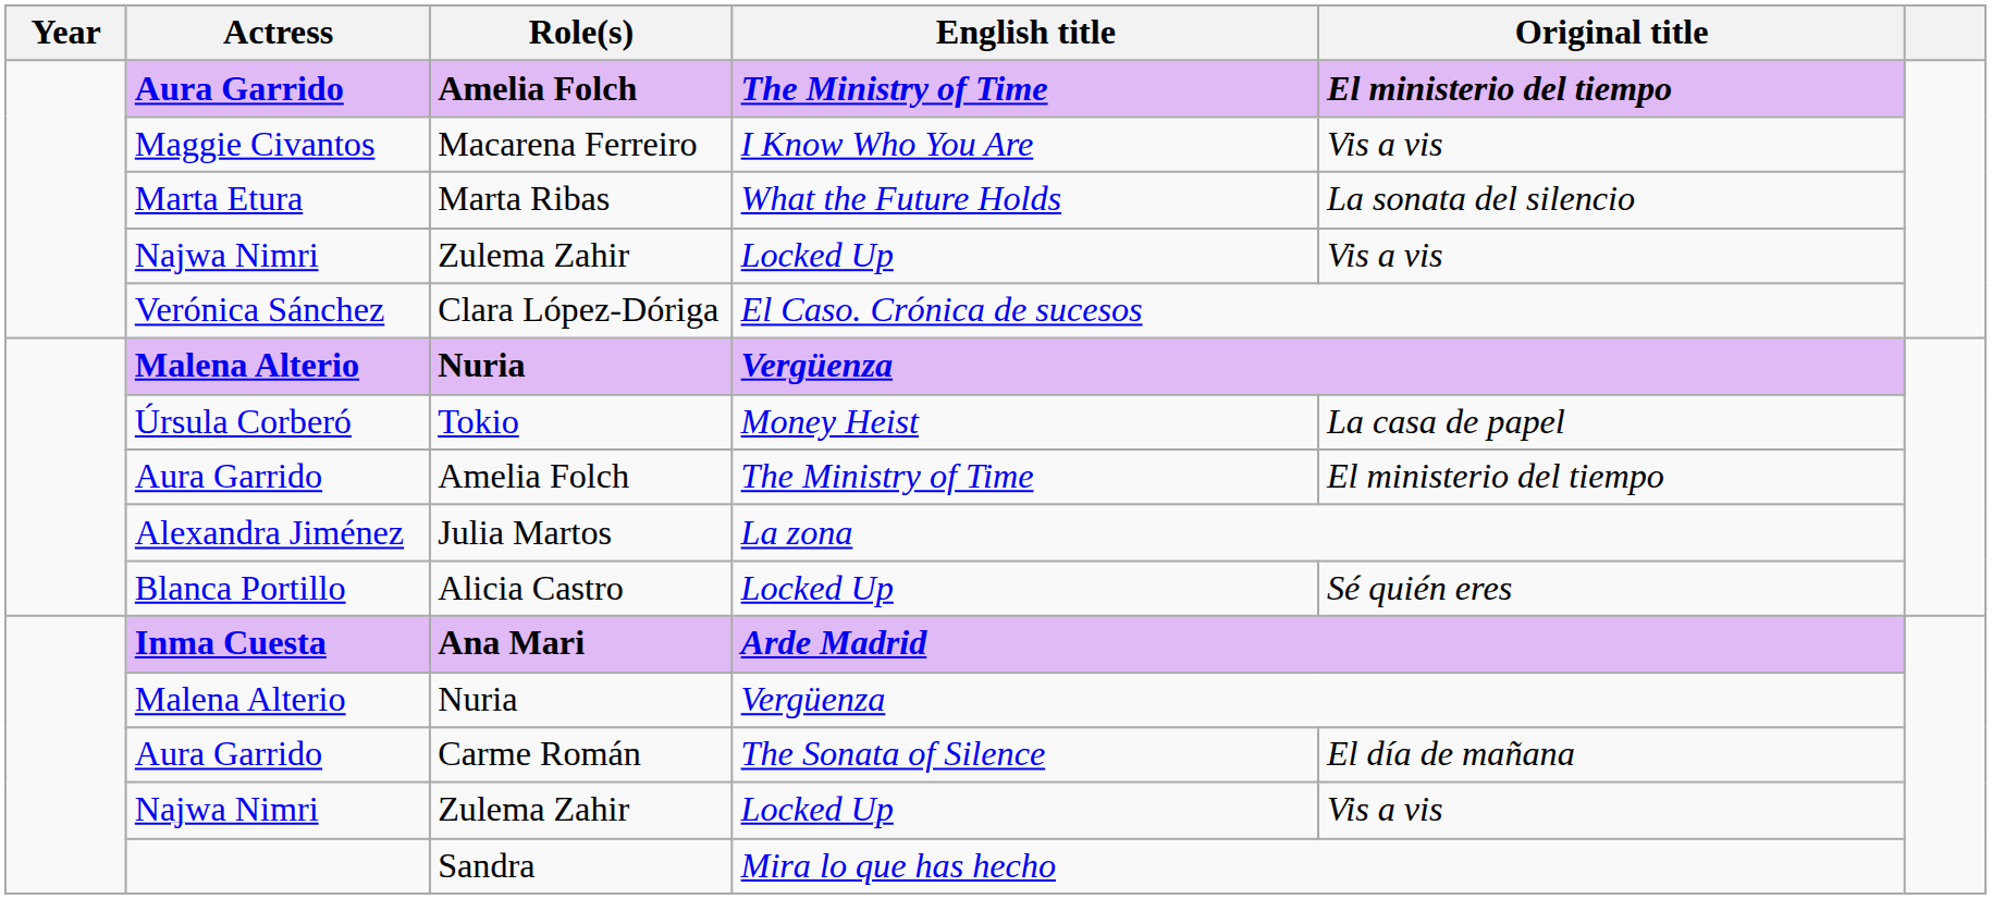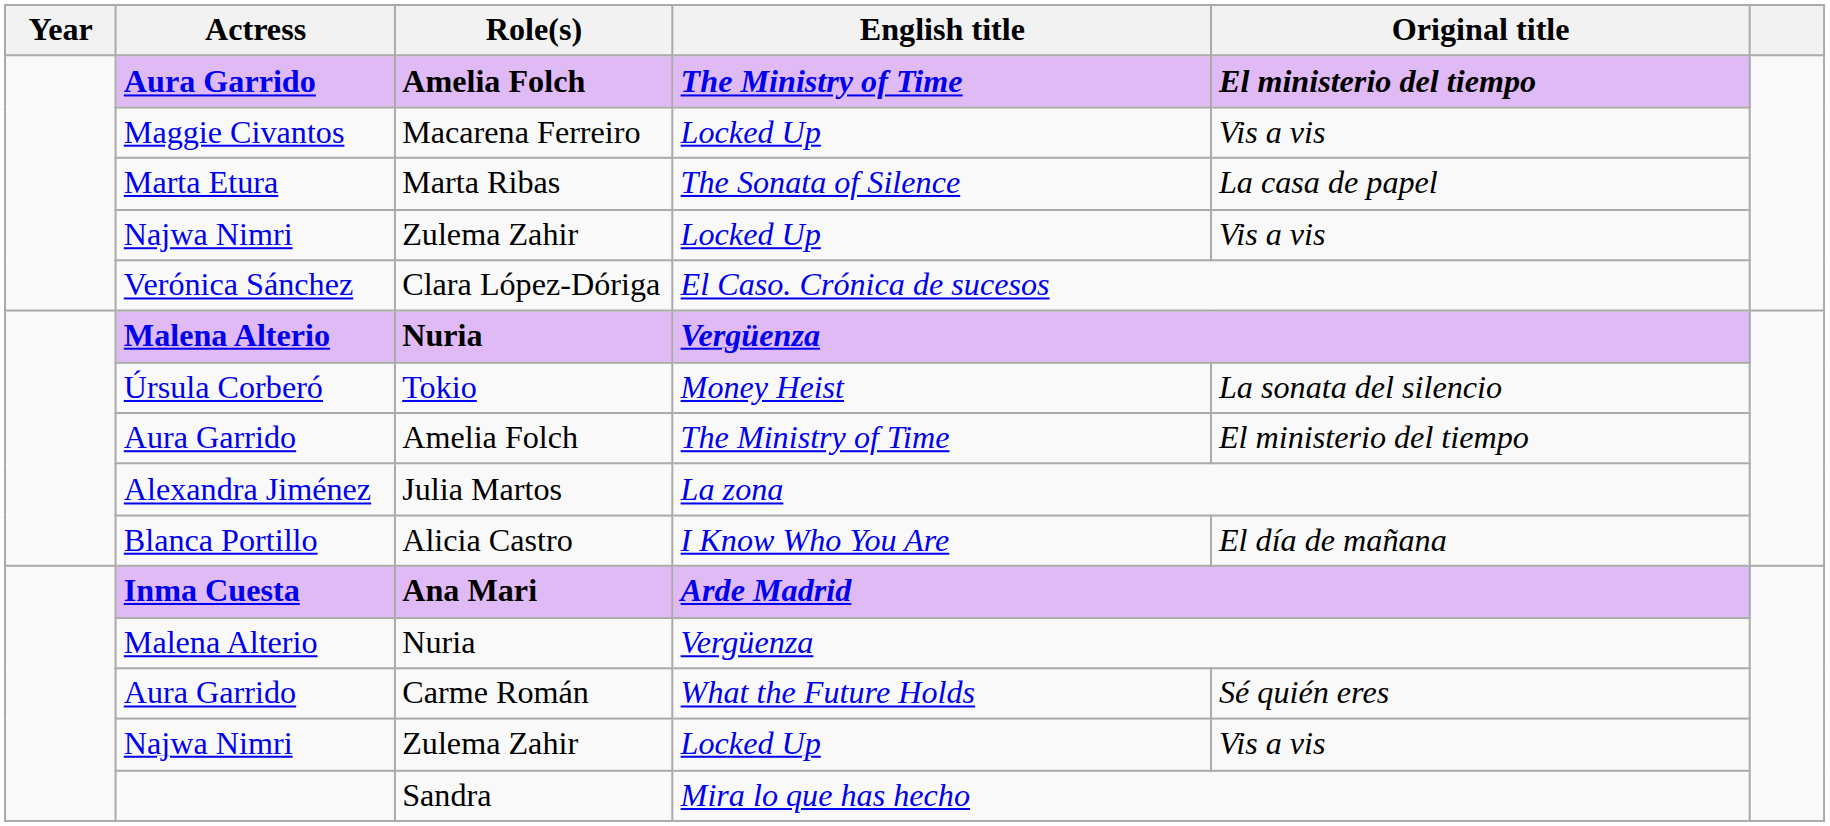Macarena Ferreiro | English title: I Know Who You Are -> Locked Up
Marta Ribas | English title: What the Future Holds -> The Sonata of Silence
Marta Ribas | Original title: La sonata del silencio -> La casa de papel
Tokio | Original title: La casa de papel -> La sonata del silencio
Alicia Castro | English title: Locked Up -> I Know Who You Are
Alicia Castro | Original title: Sé quién eres -> El día de mañana
Carme Román | English title: The Sonata of Silence -> What the Future Holds
Carme Román | Original title: El día de mañana -> Sé quién eres
